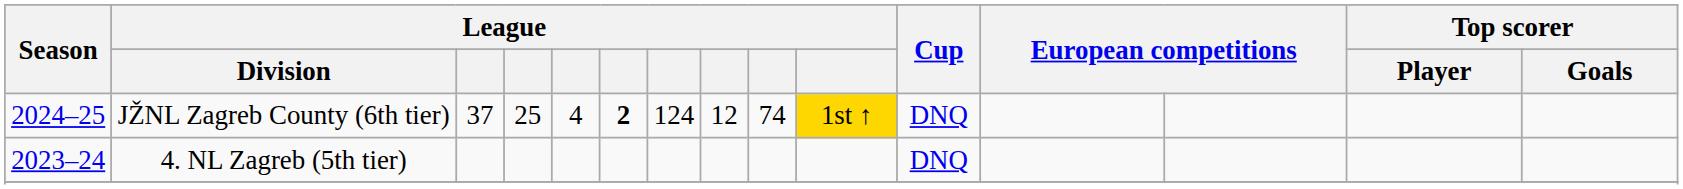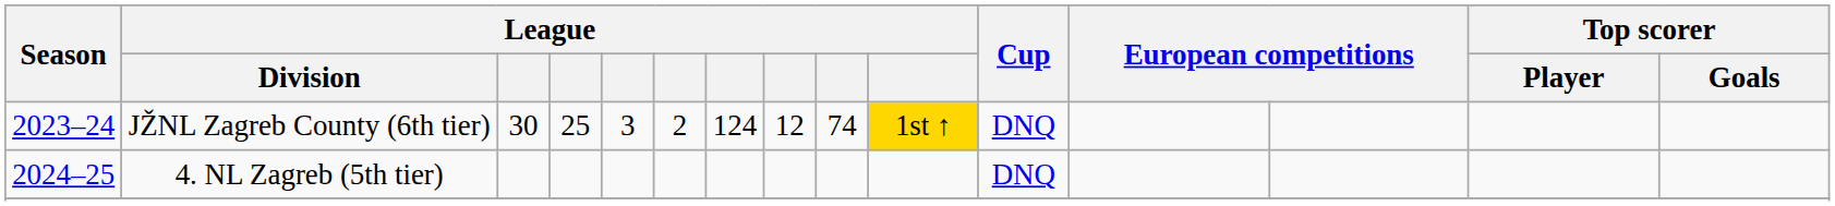JŽNL Zagreb County (6th tier) | Season: 2024–25 -> 2023–24
JŽNL Zagreb County (6th tier) | column 3: 37 -> 30
JŽNL Zagreb County (6th tier) | column 5: 4 -> 3
JŽNL Zagreb County (6th tier) | column 6: bold -> normal
4. NL Zagreb (5th tier) | Season: 2023–24 -> 2024–25
